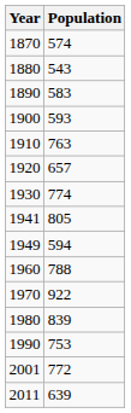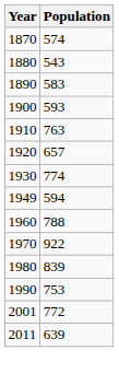- row: 1941 | 805
